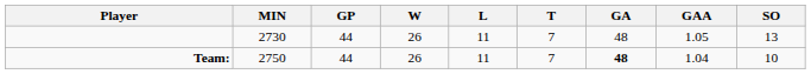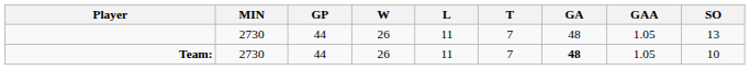Team: | MIN: 2750 -> 2730
Team: | GAA: 1.04 -> 1.05
